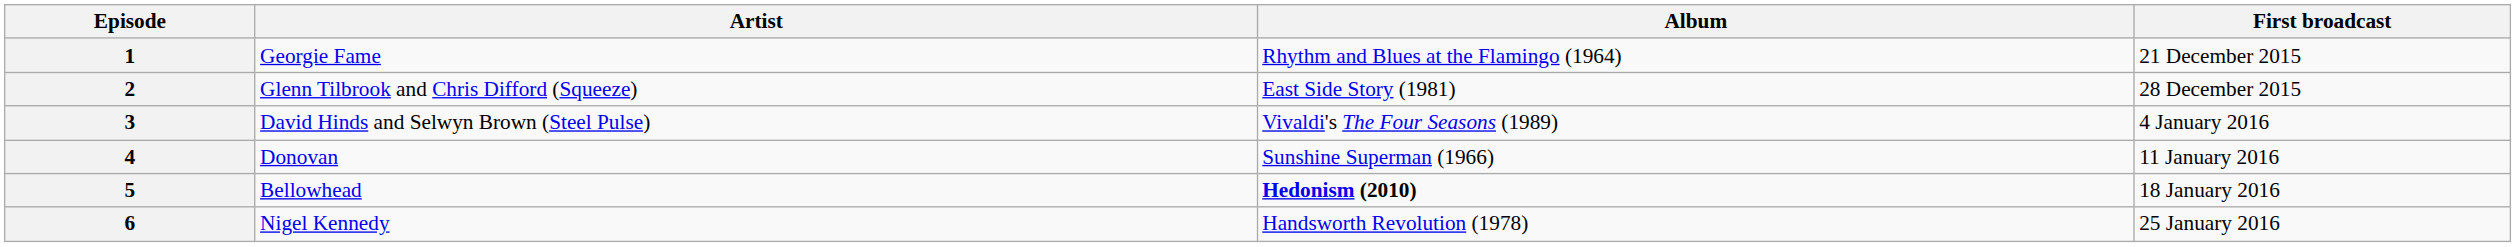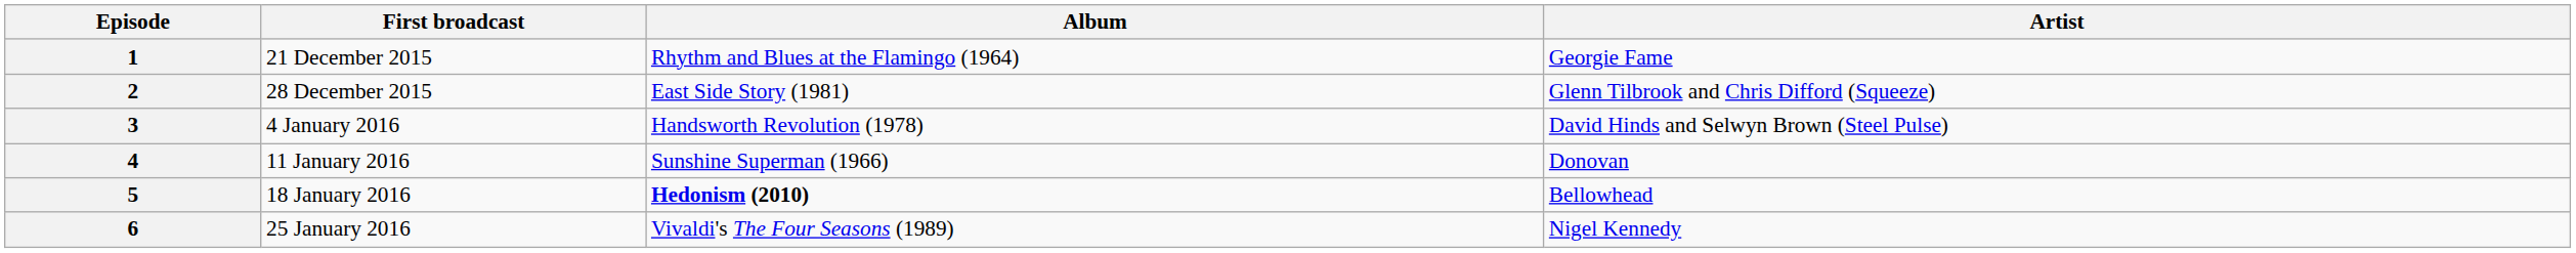columns swapped: Artist <-> First broadcast
3 | Album: Vivaldi's The Four Seasons (1989) -> Handsworth Revolution (1978)
6 | Album: Handsworth Revolution (1978) -> Vivaldi's The Four Seasons (1989)
